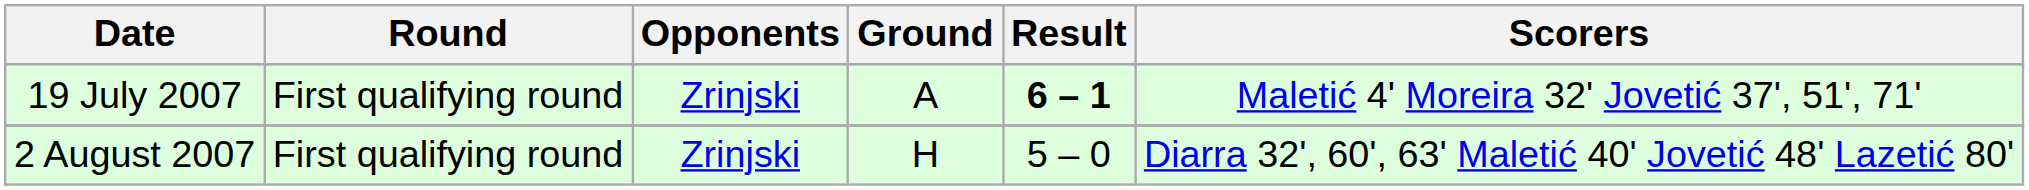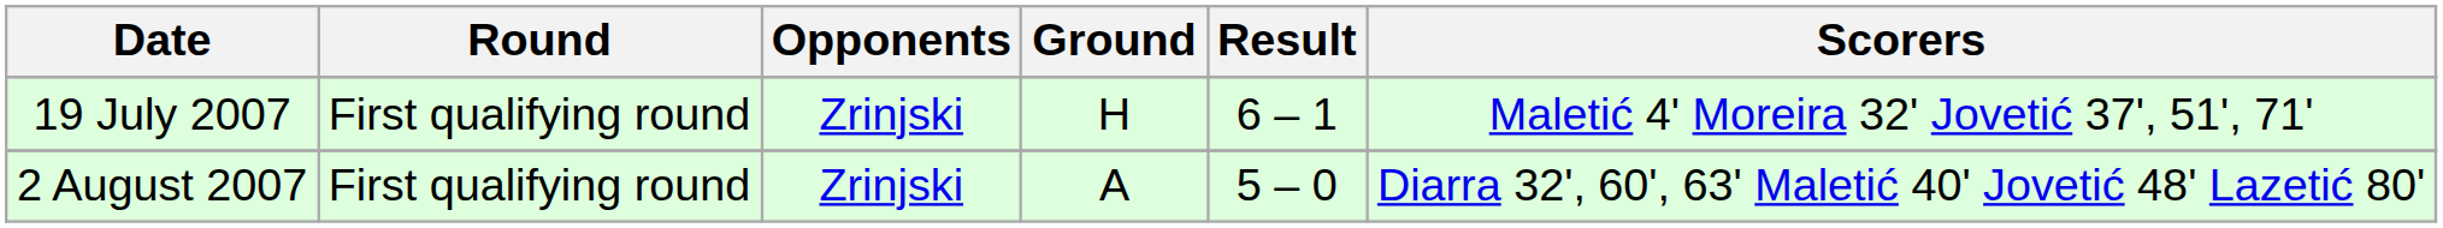19 July 2007 | Ground: A -> H
19 July 2007 | Result: bold -> normal
2 August 2007 | Ground: H -> A
